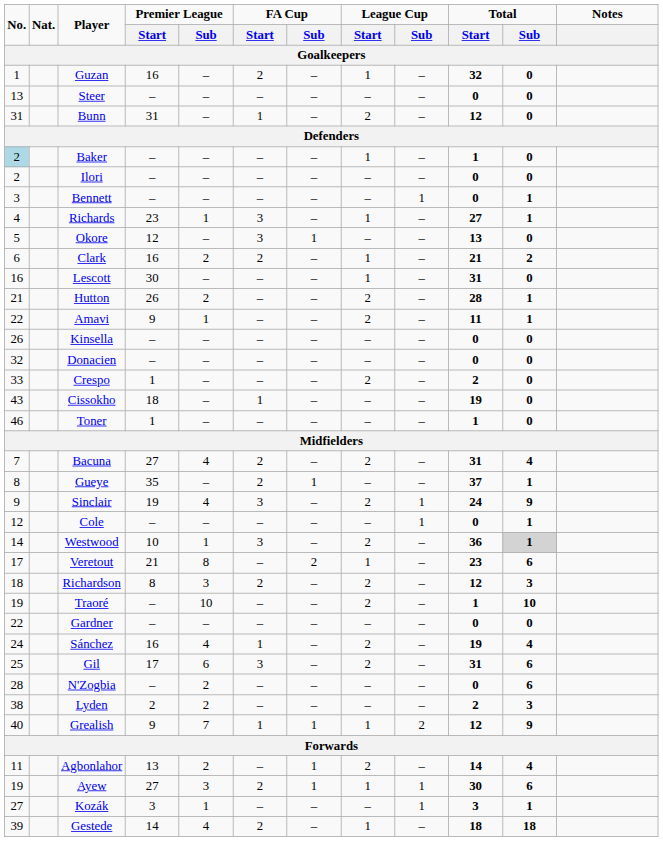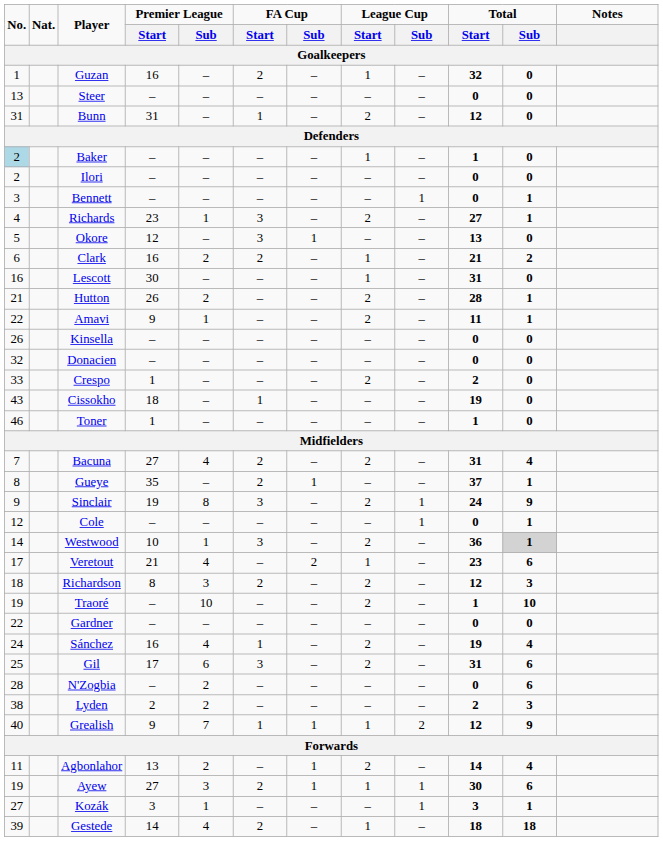Richards | League Cup / Start: 1 -> 2
Sinclair | Premier League / Sub: 4 -> 8
Veretout | Premier League / Sub: 8 -> 4
